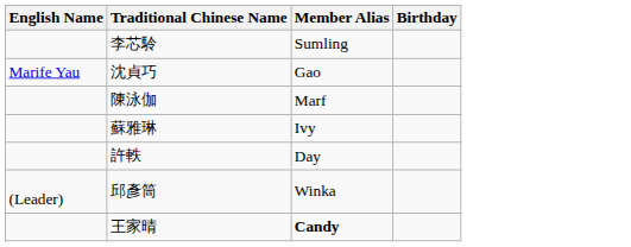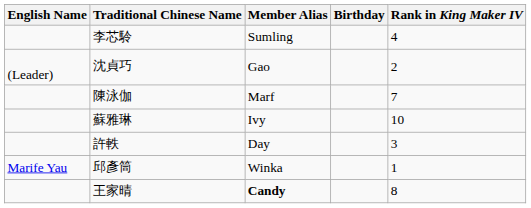+ column: Rank in King Maker IV | 4 | 2 | 7 | 10 | 3 | 1 | 8
沈貞巧 | English Name: Marife Yau -> (Leader)
邱彥筒 | English Name: (Leader) -> Marife Yau
